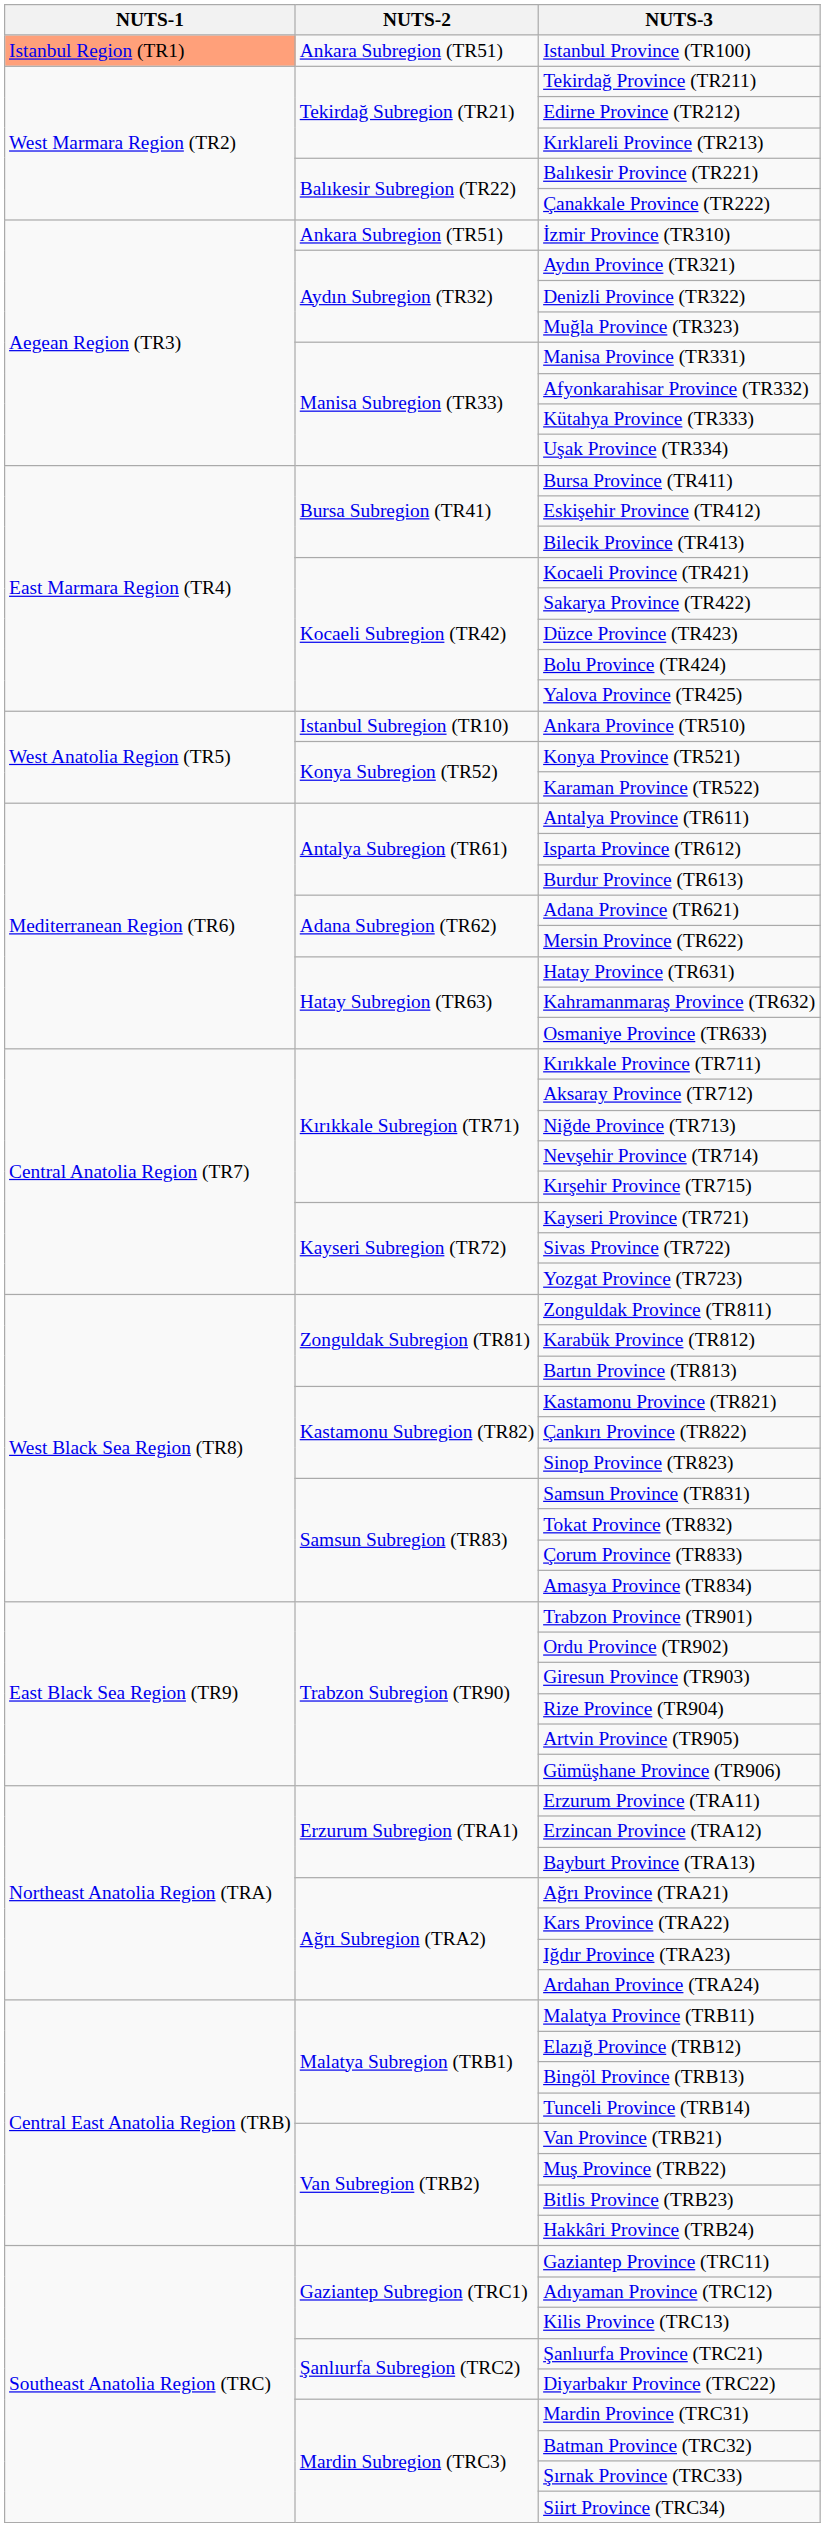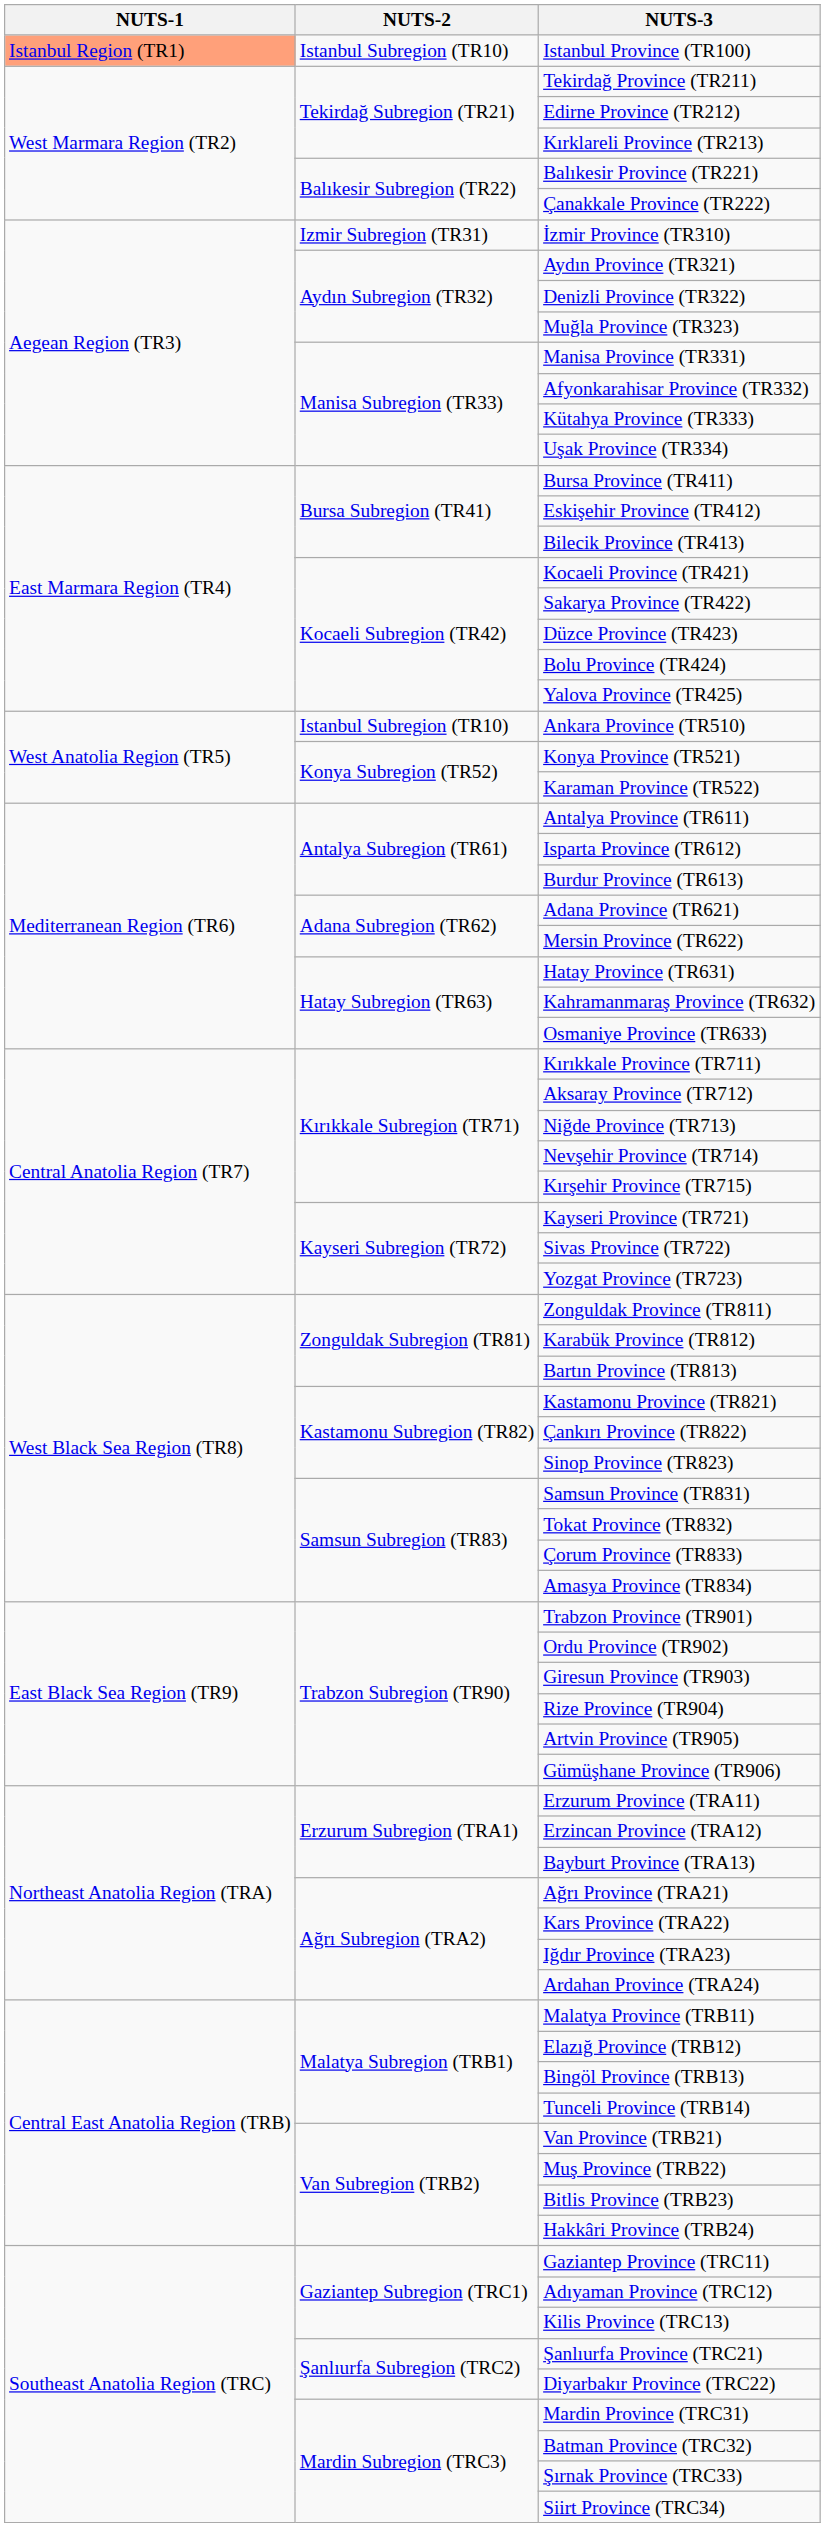Istanbul Province (TR100) | NUTS-2: Ankara Subregion (TR51) -> Istanbul Subregion (TR10)
İzmir Province (TR310) | NUTS-2: Ankara Subregion (TR51) -> Izmir Subregion (TR31)
